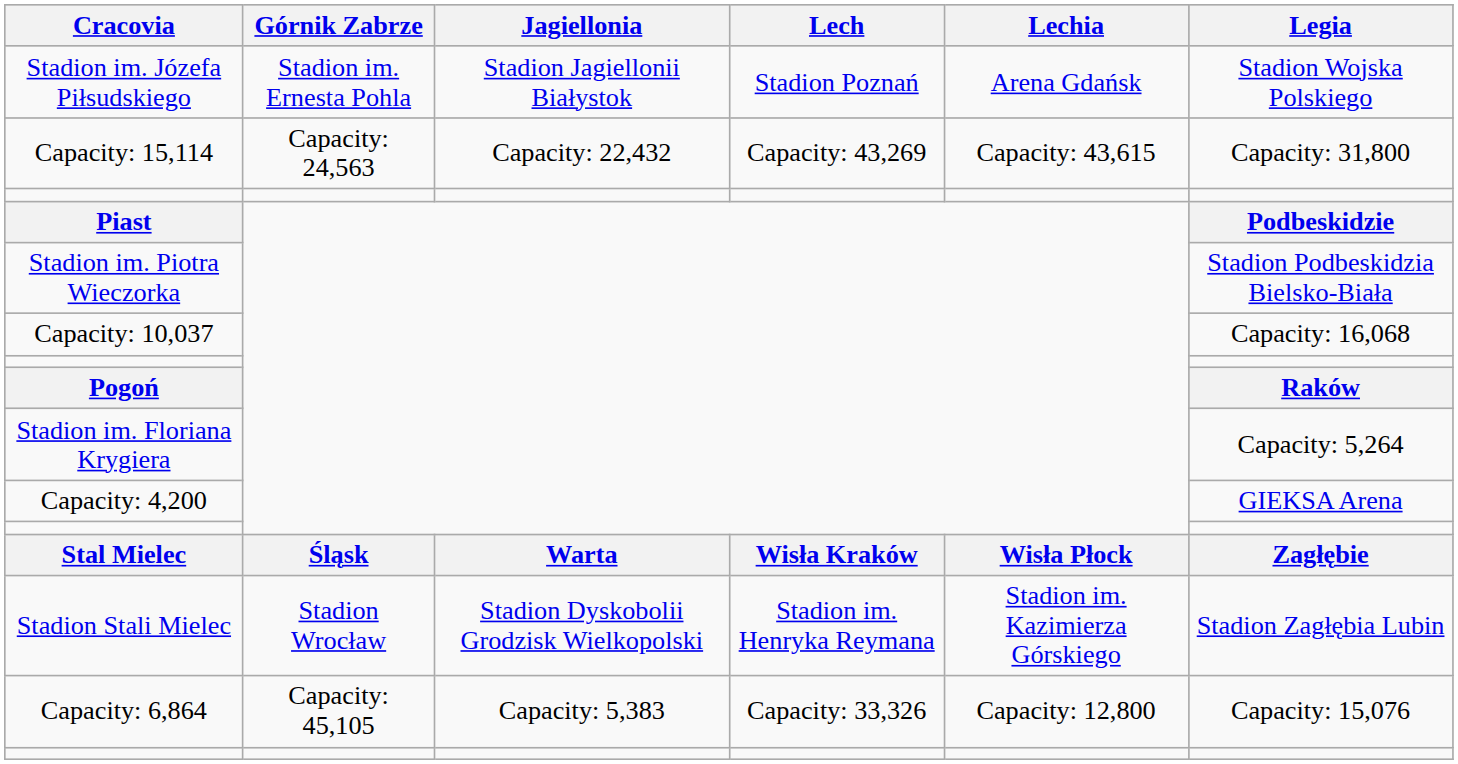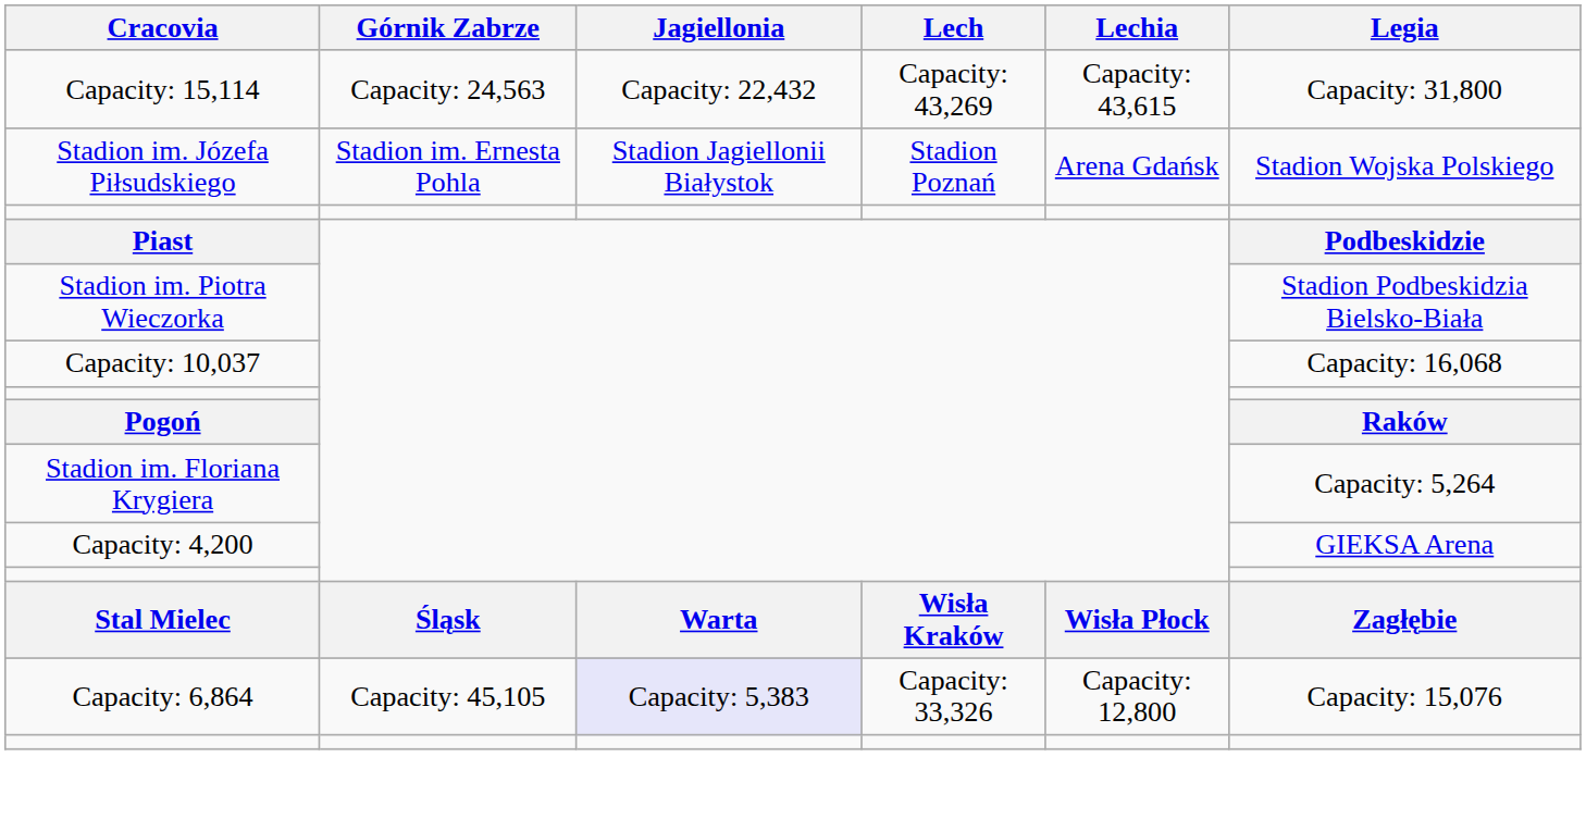rows swapped: Stadion im. Józefa Piłsudskiego <-> Capacity: 15,114
- row: Stadion Stali Mielec | Stadion Wrocław | Stadion Dyskobolii Grodzisk Wielkopolski | Stadion im. Henryka Reymana | Stadion im. Kazimierza Górskiego | Stadion Zagłębia Lubin
Capacity: 6,864 | Jagiellonia: no background -> lavender background
